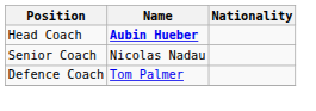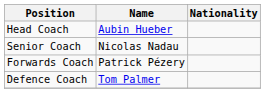Head Coach | Name: bold -> normal
+ row: Forwards Coach | Patrick Pézery
